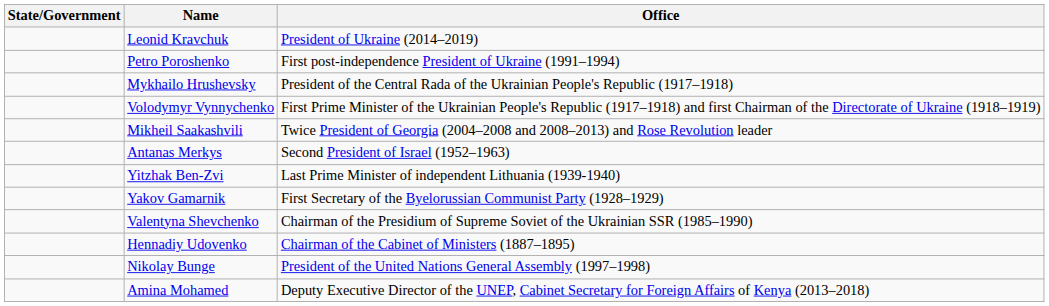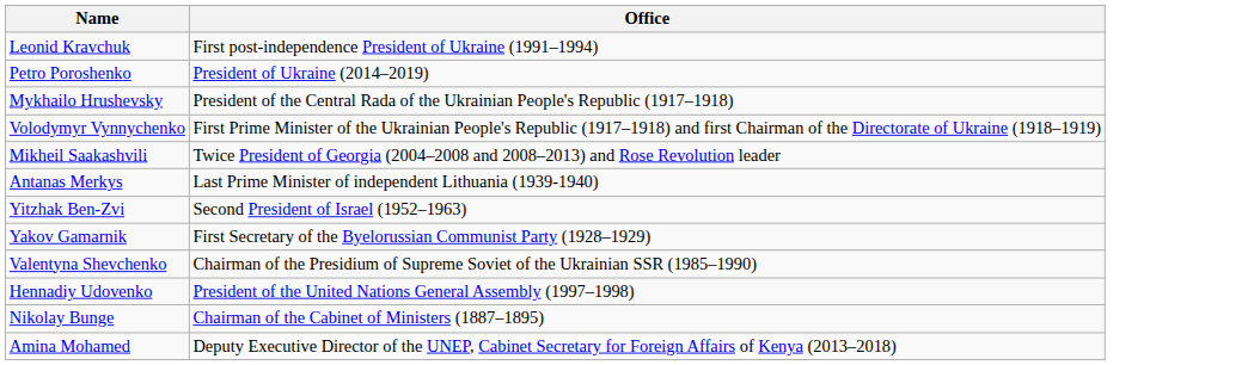- column: State/Government
Leonid Kravchuk | Office: President of Ukraine (2014–2019) -> First post-independence President of Ukraine (1991–1994)
Petro Poroshenko | Office: First post-independence President of Ukraine (1991–1994) -> President of Ukraine (2014–2019)
Antanas Merkys | Office: Second President of Israel (1952–1963) -> Last Prime Minister of independent Lithuania (1939-1940)
Yitzhak Ben-Zvi | Office: Last Prime Minister of independent Lithuania (1939-1940) -> Second President of Israel (1952–1963)
Hennadiy Udovenko | Office: Chairman of the Cabinet of Ministers (1887–1895) -> President of the United Nations General Assembly (1997–1998)
Nikolay Bunge | Office: President of the United Nations General Assembly (1997–1998) -> Chairman of the Cabinet of Ministers (1887–1895)
